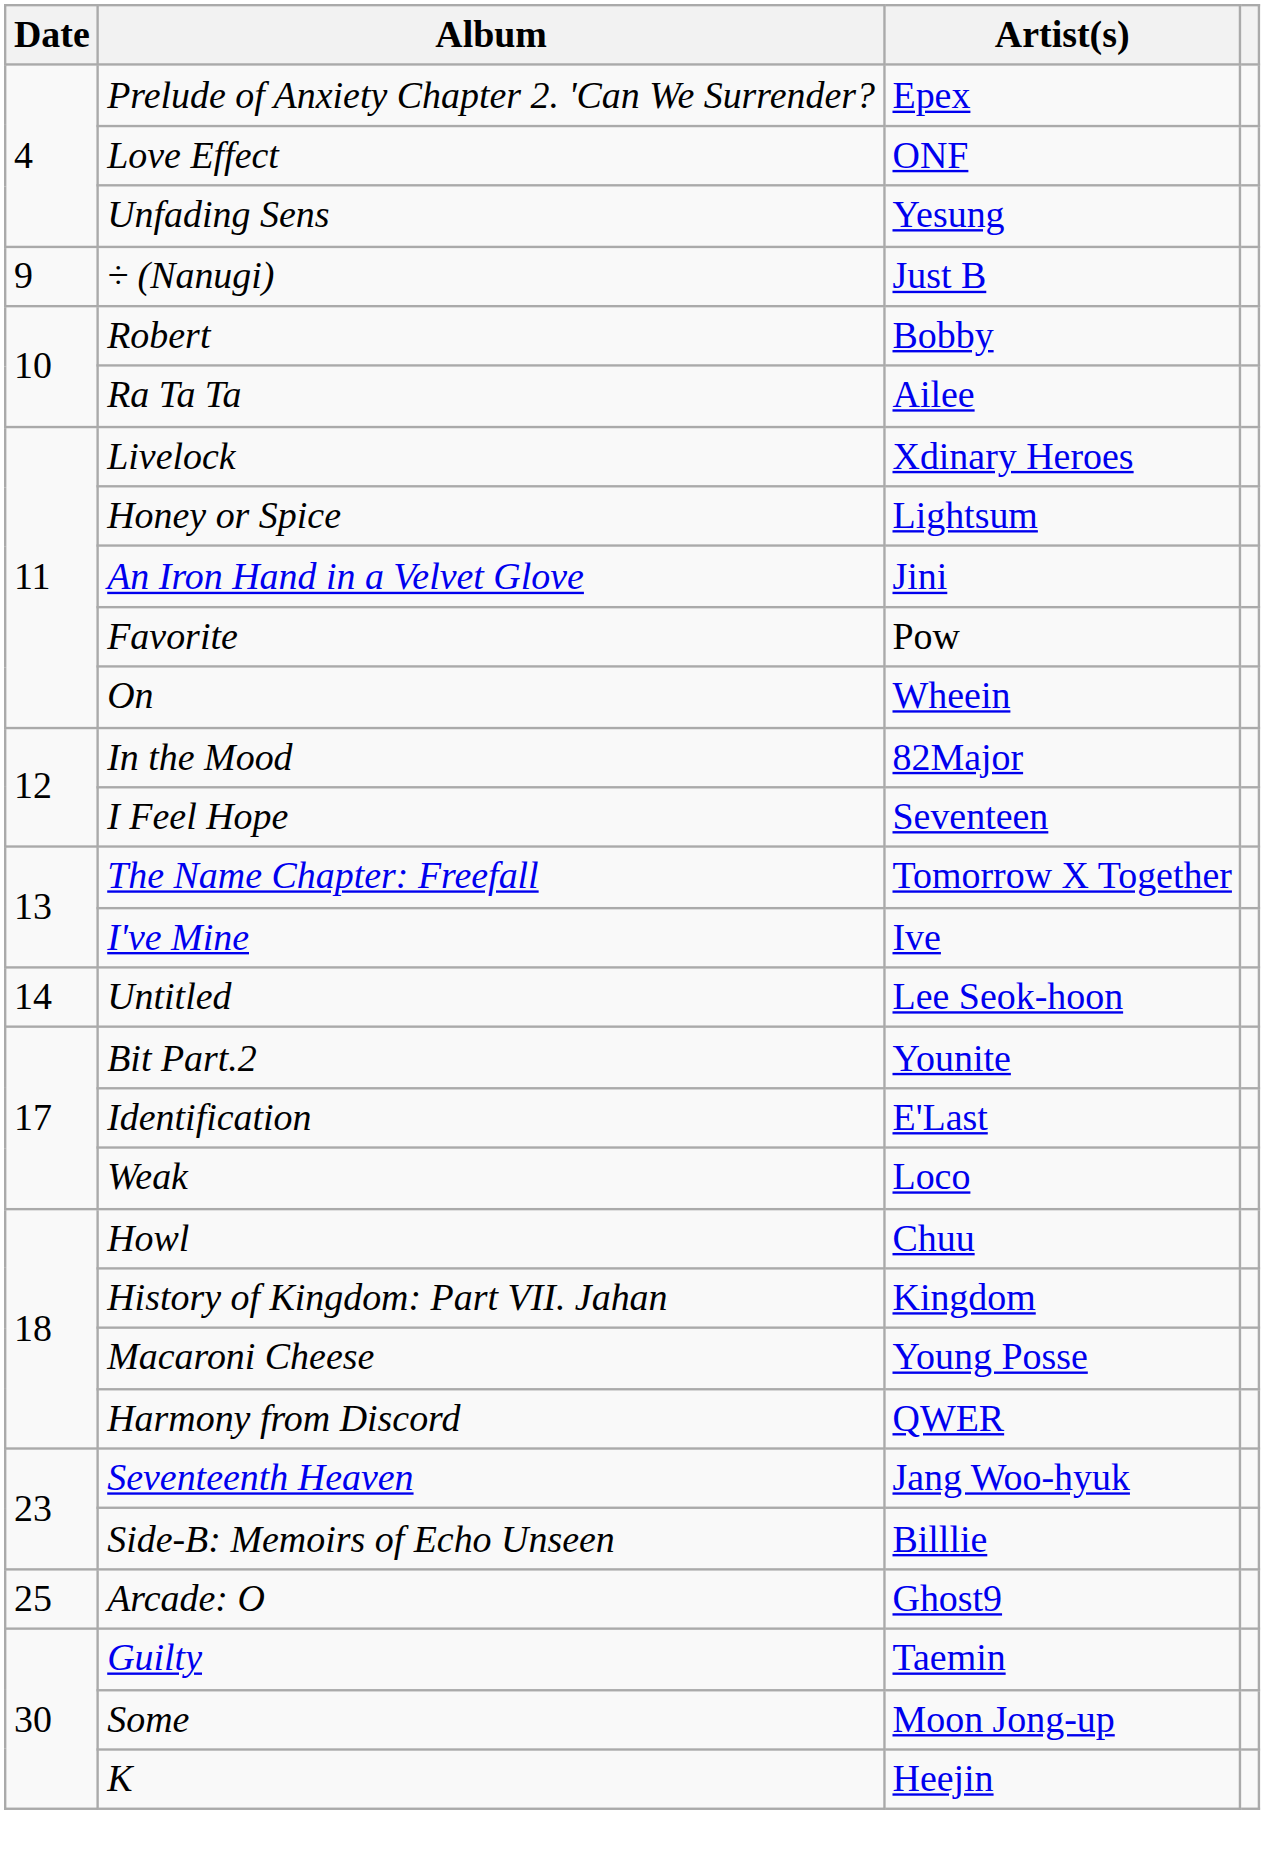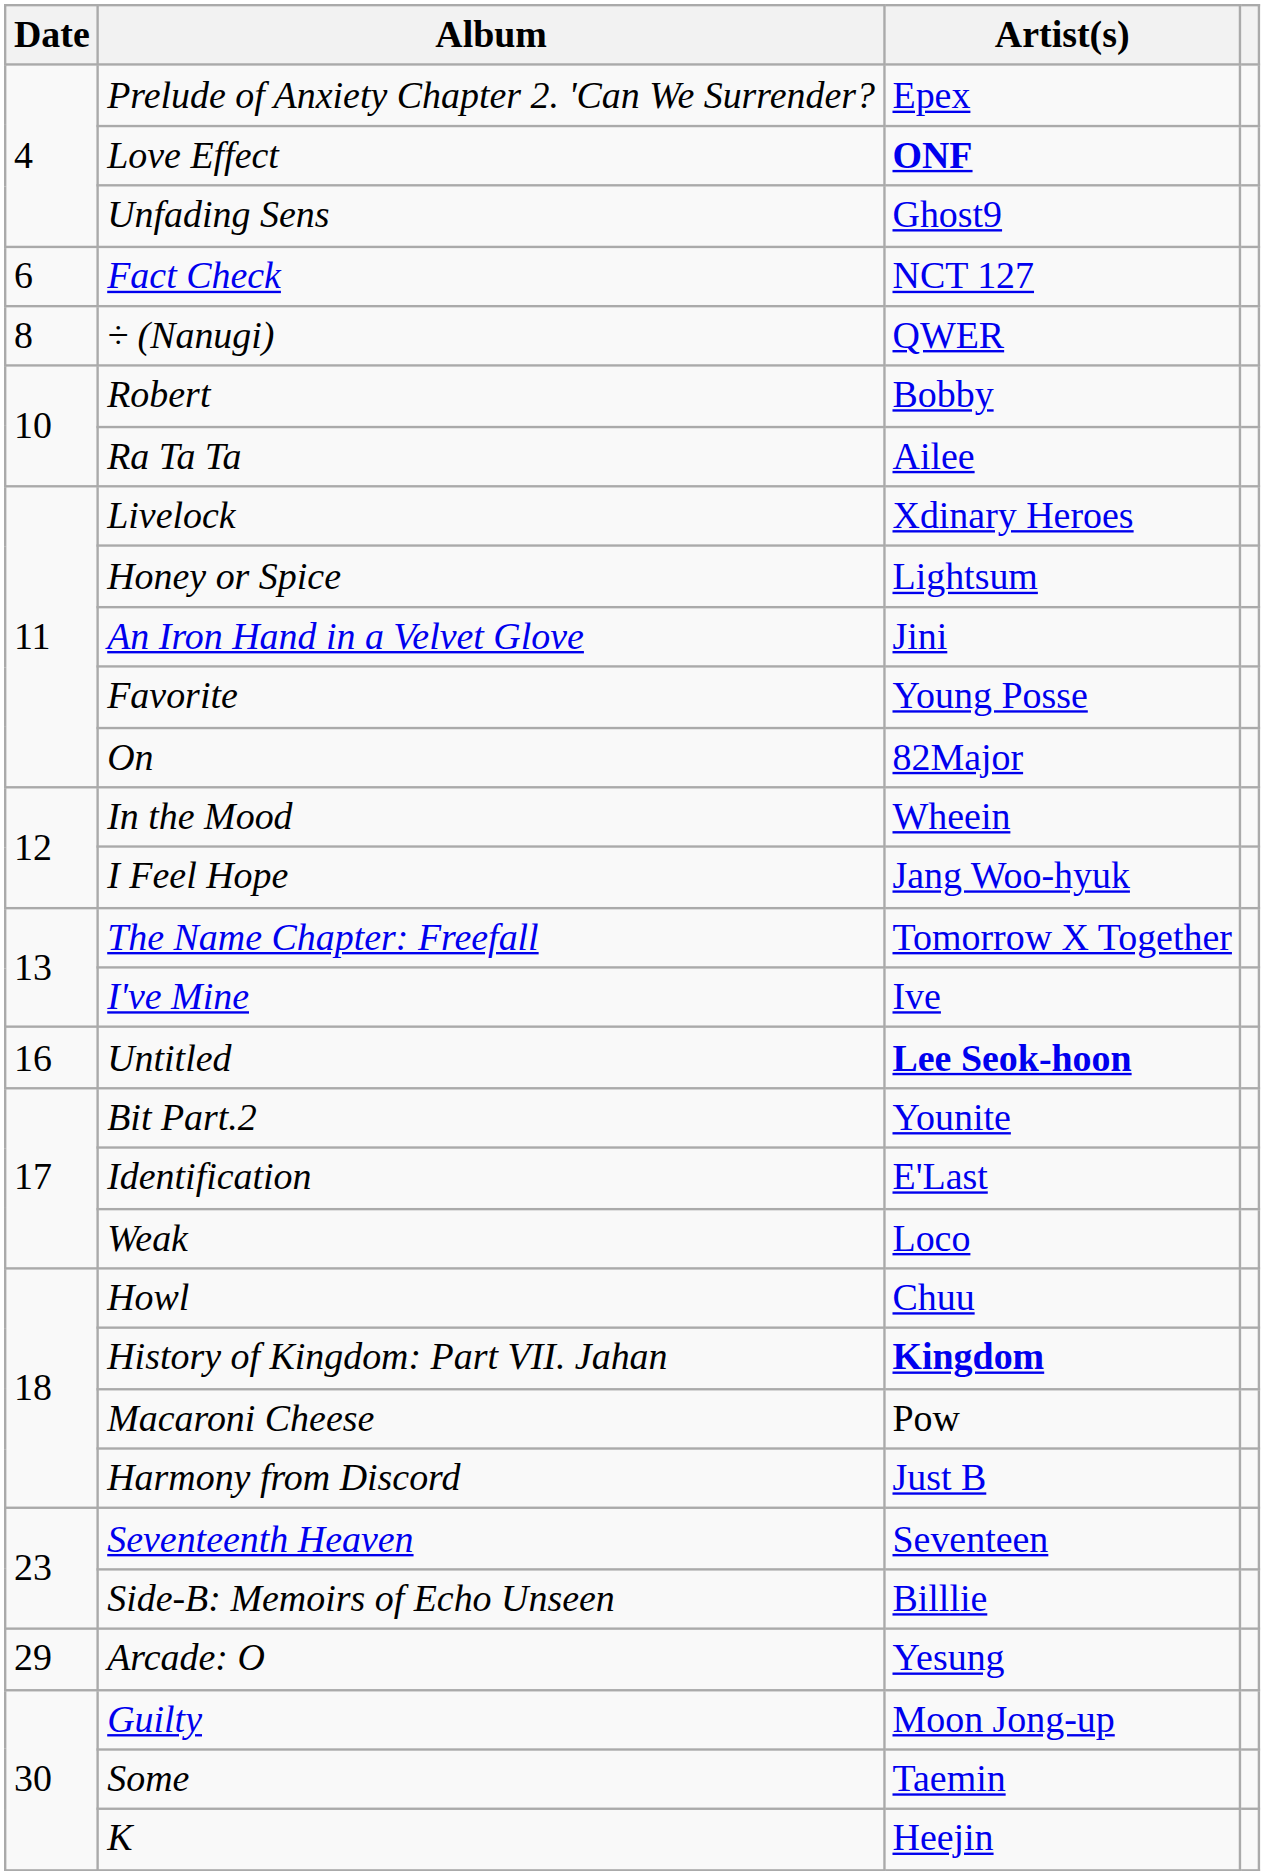Love Effect | Artist(s): normal -> bold
Unfading Sens | Artist(s): Yesung -> Ghost9
+ row: 6 | Fact Check | NCT 127
÷ (Nanugi) | Date: 9 -> 8
÷ (Nanugi) | Artist(s): Just B -> QWER
Favorite | Artist(s): Pow -> Young Posse
On | Artist(s): Wheein -> 82Major
In the Mood | Artist(s): 82Major -> Wheein
I Feel Hope | Artist(s): Seventeen -> Jang Woo-hyuk
Untitled | Date: 14 -> 16
Untitled | Artist(s): normal -> bold
History of Kingdom: Part VII. Jahan | Artist(s): normal -> bold
Macaroni Cheese | Artist(s): Young Posse -> Pow
Harmony from Discord | Artist(s): QWER -> Just B
Seventeenth Heaven | Artist(s): Jang Woo-hyuk -> Seventeen
Arcade: O | Date: 25 -> 29
Arcade: O | Artist(s): Ghost9 -> Yesung
Guilty | Artist(s): Taemin -> Moon Jong-up
Some | Artist(s): Moon Jong-up -> Taemin
